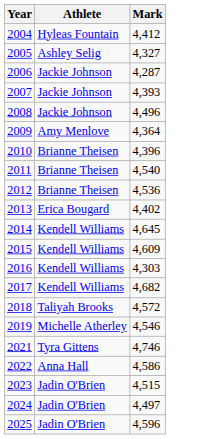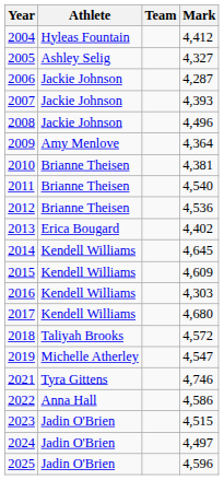+ column: Team
2010 | Mark: 4,396 -> 4,381
2017 | Mark: 4,682 -> 4,680
2019 | Mark: 4,546 -> 4,547
